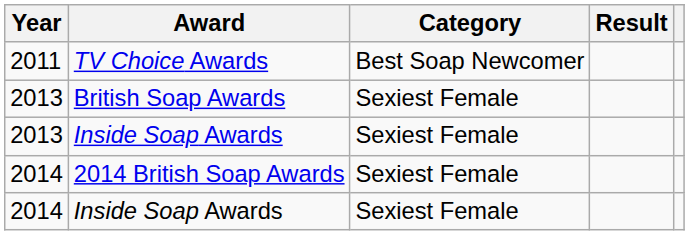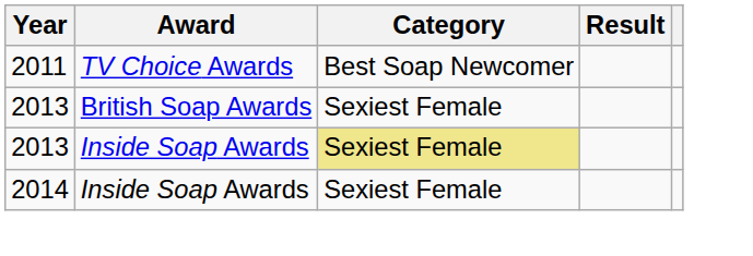2013 / Inside Soap Awards | Category: no background -> khaki background
- row: 2014 | 2014 British Soap Awards | Sexiest Female
